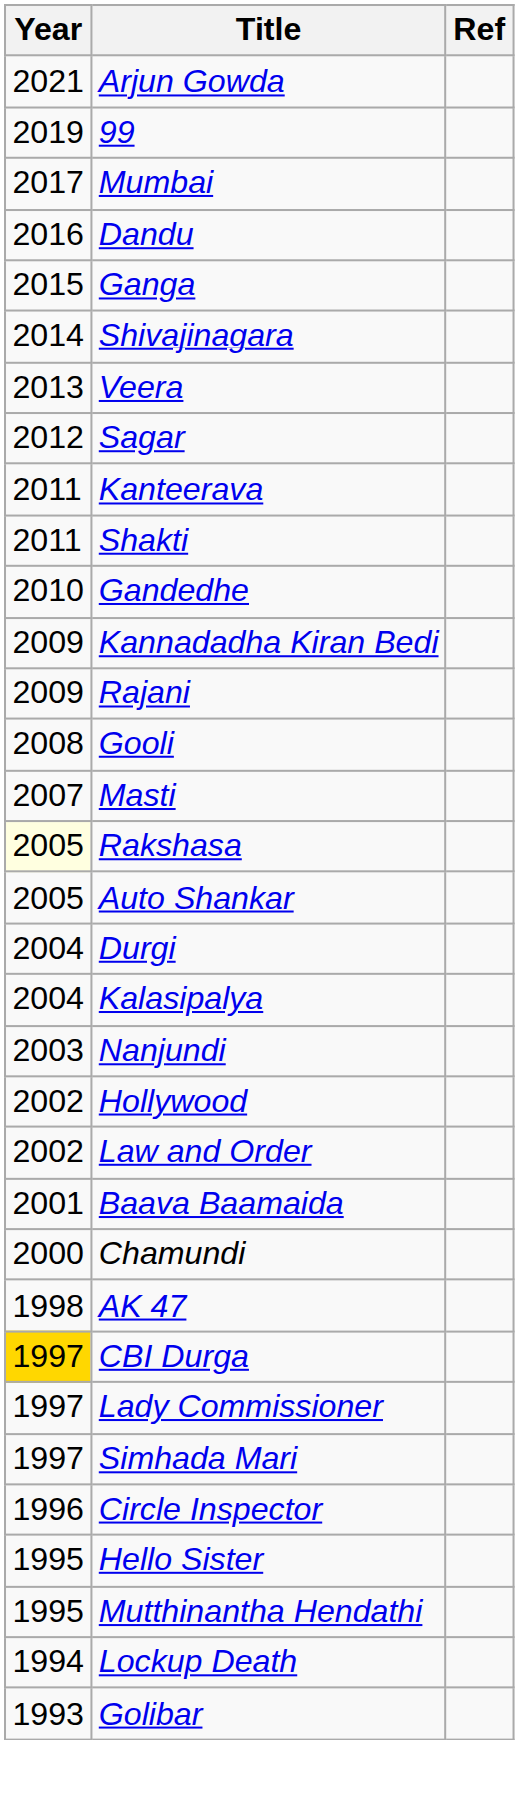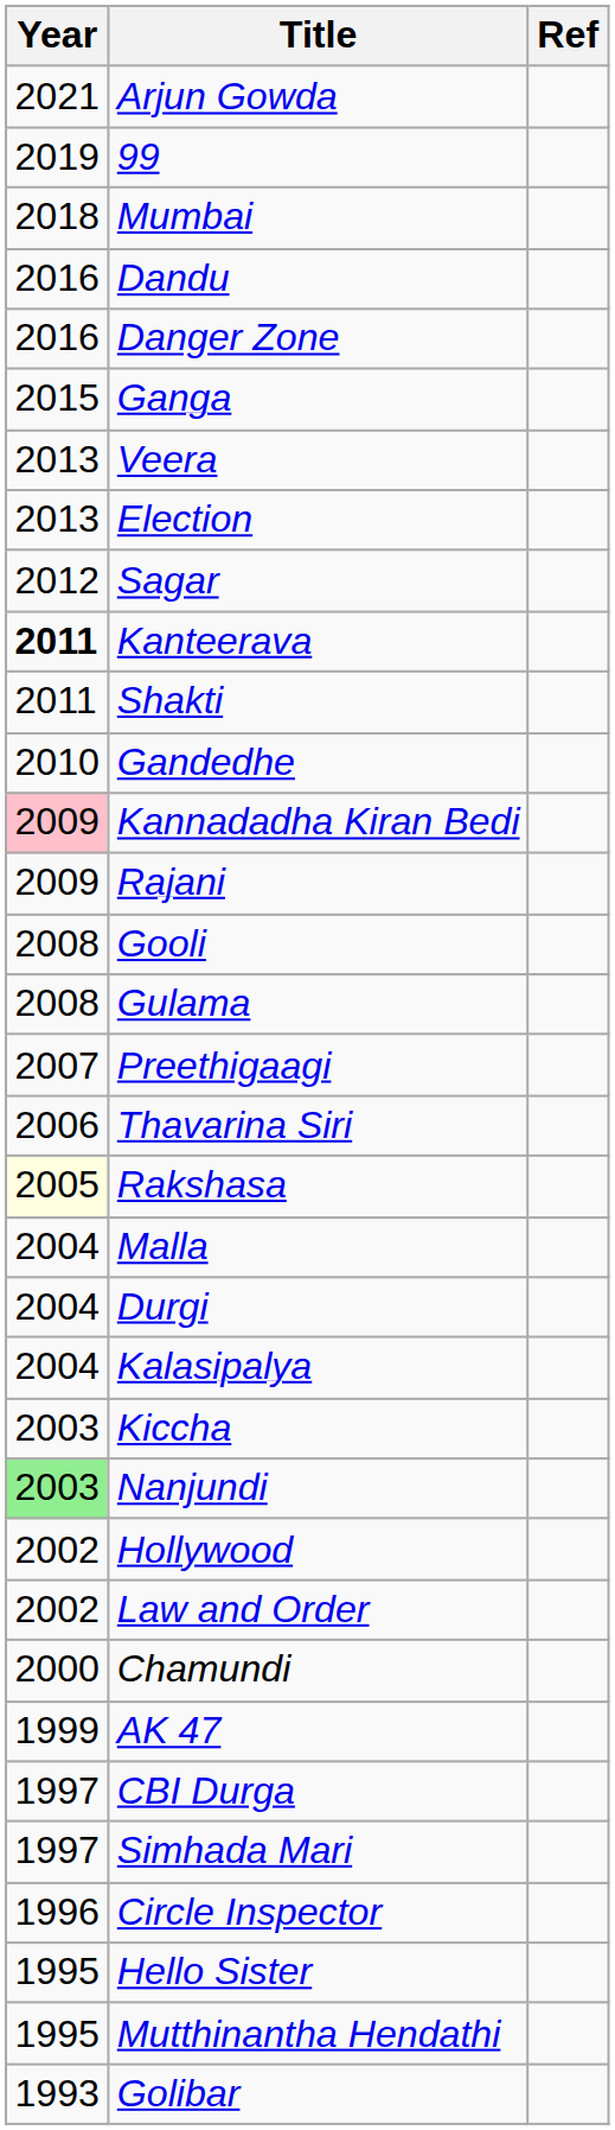Mumbai | Year: 2017 -> 2018
+ row: 2016 | Danger Zone
- row: 2014 | Shivajinagara
+ row: 2013 | Election
Kanteerava | Year: normal -> bold
Kannadadha Kiran Bedi | Year: no background -> pink background
+ row: 2008 | Gulama
- row: 2007 | Masti
+ row: 2007 | Preethigaagi
+ row: 2006 | Thavarina Siri
- row: 2005 | Auto Shankar
+ row: 2004 | Malla
+ row: 2003 | Kiccha
Nanjundi | Year: no background -> lightgreen background
- row: 2001 | Baava Baamaida
AK 47 | Year: 1998 -> 1999
CBI Durga | Year: gold background -> no background
- row: 1997 | Lady Commissioner
- row: 1994 | Lockup Death
